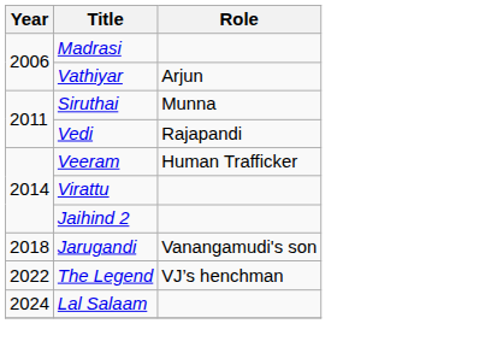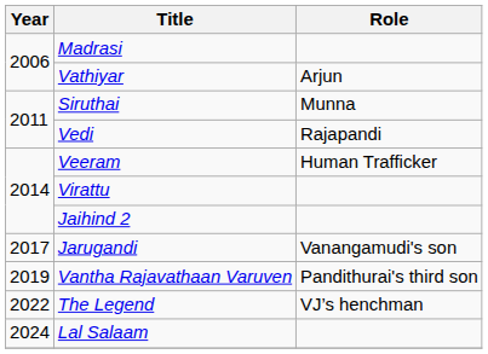Jarugandi | Year: 2018 -> 2017
+ row: 2019 | Vantha Rajavathaan Varuven | Pandithurai's third son
